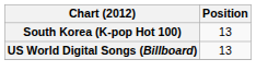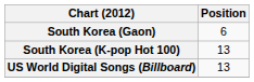+ row: South Korea (Gaon) | 6
